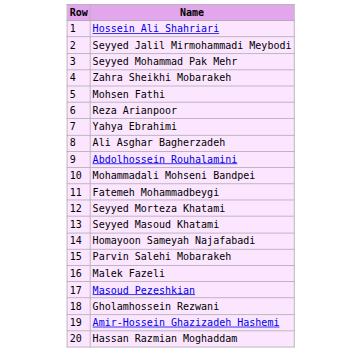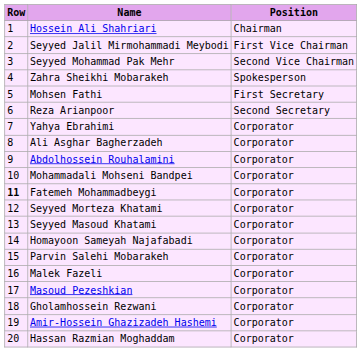+ column: Position | Chairman | First Vice Chairman | Second Vice Chairman | Spokesperson | First Secretary | Second Secretary | Corporator | Corporator | Corporator | Corporator | Corporator | Corporator | Corporator | Corporator | Corporator | Corporator | Corporator | Corporator | Corporator | Corporator
Fatemeh Mohammadbeygi | Row: normal -> bold
